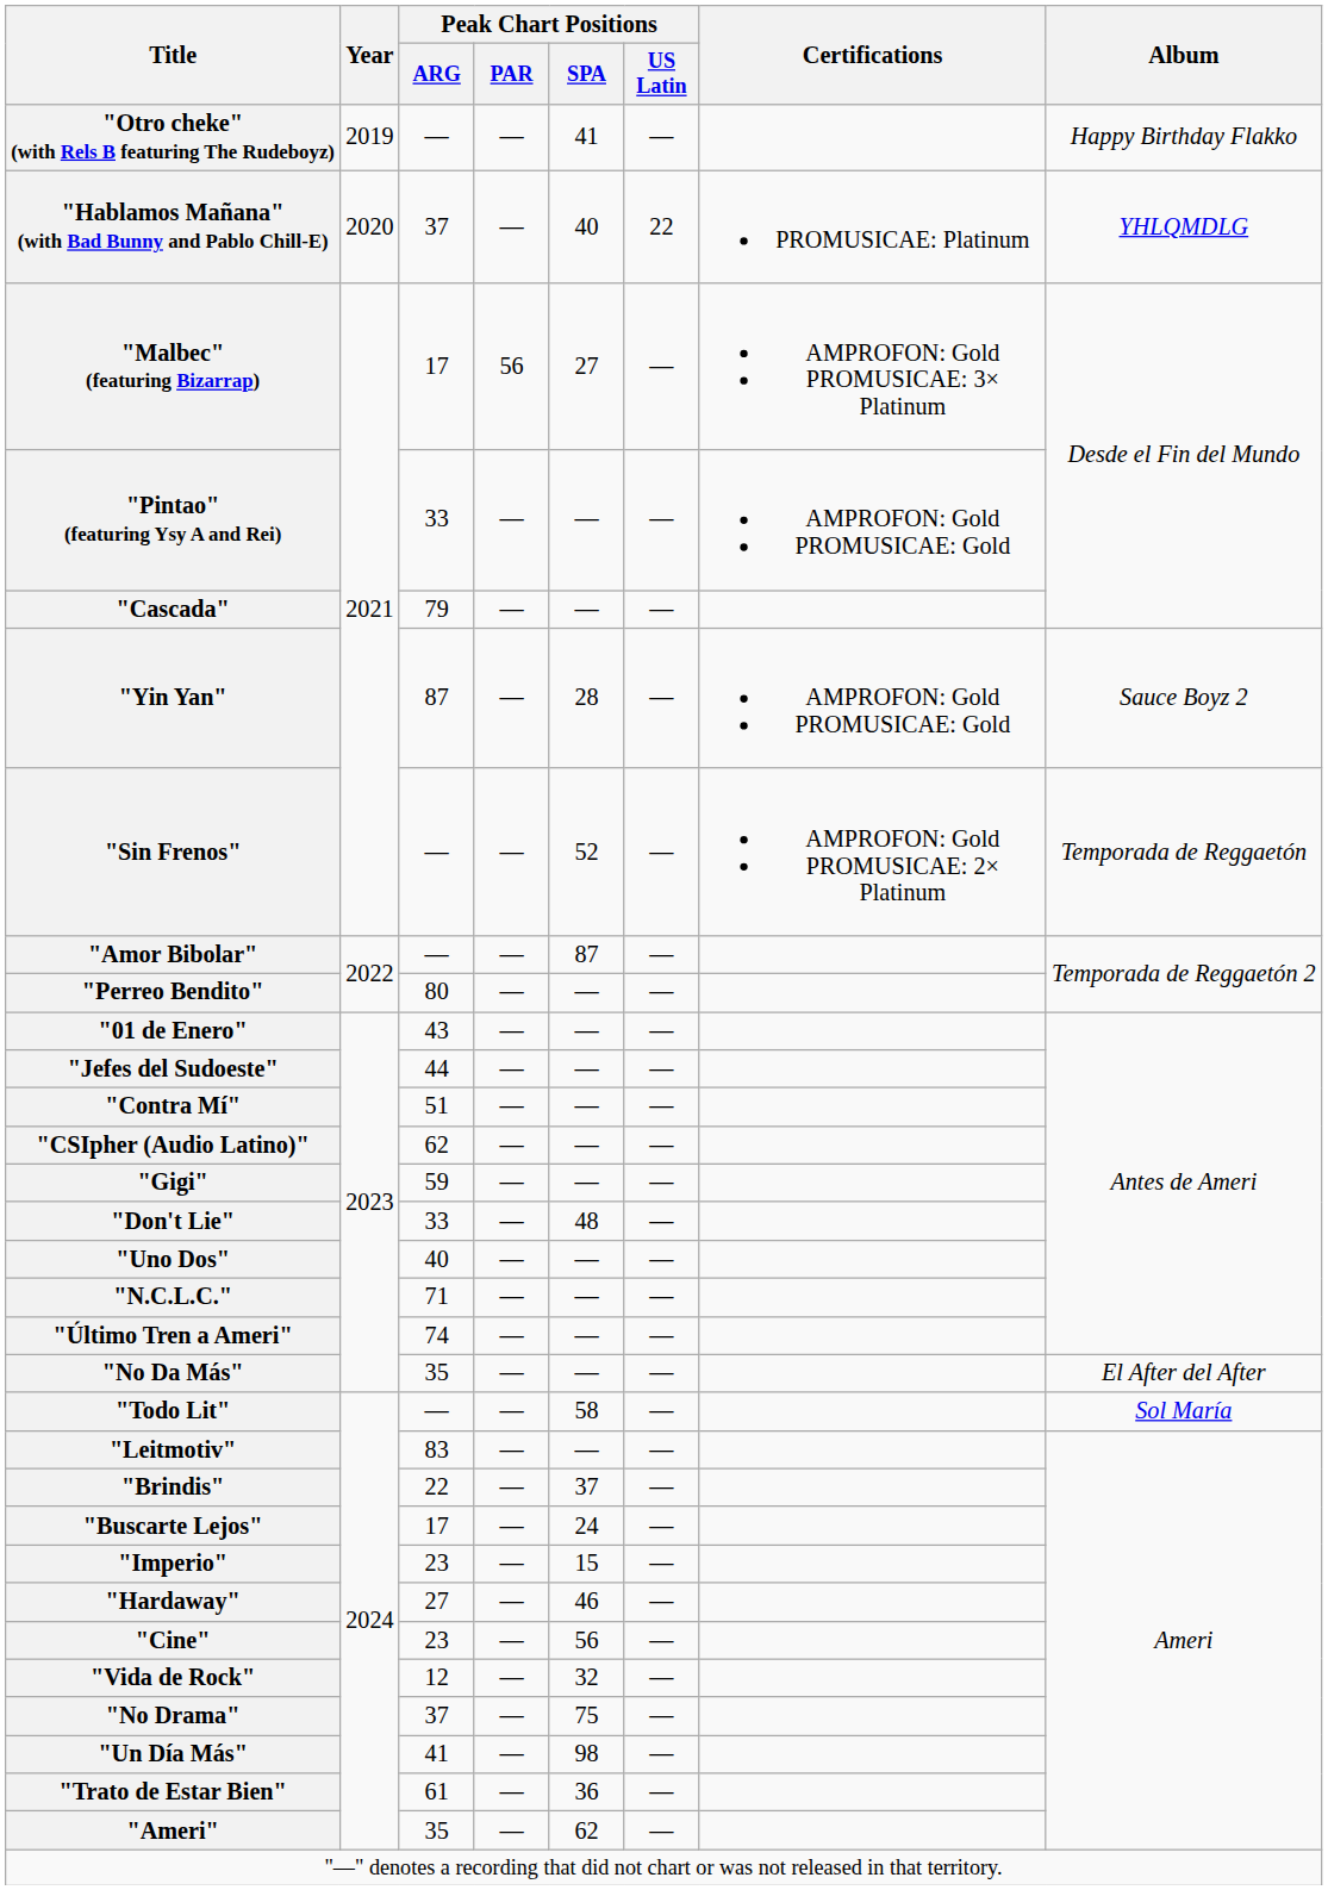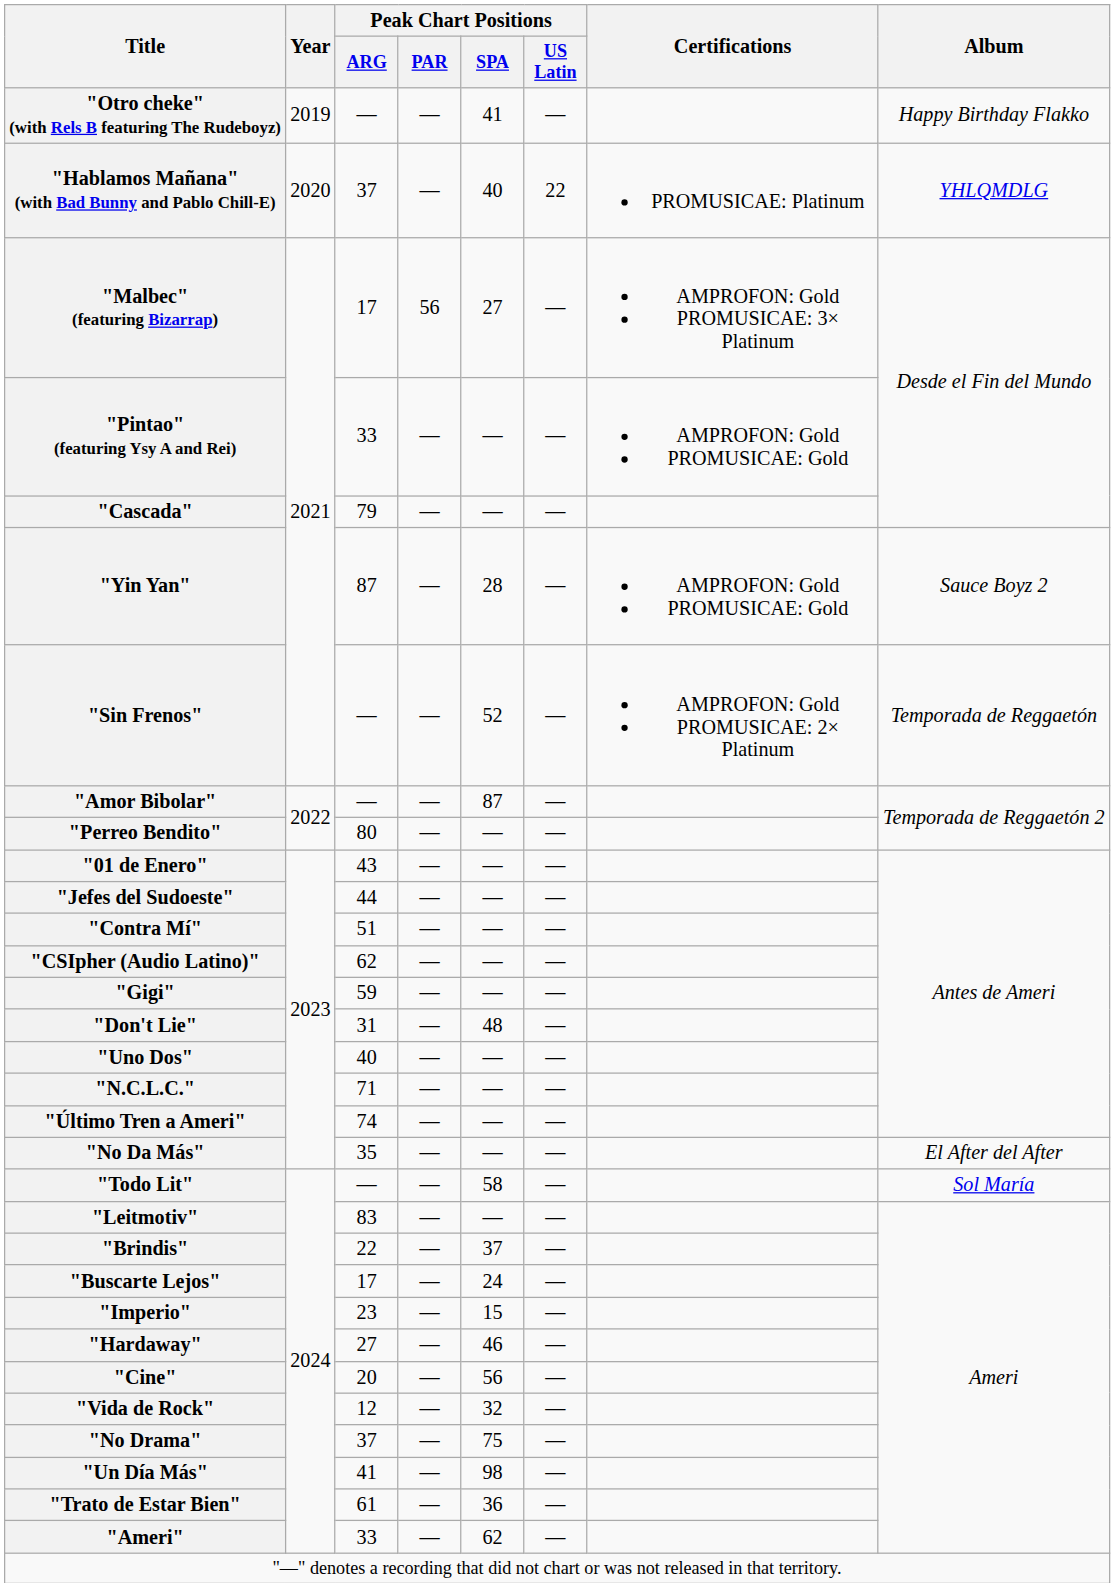"Don't Lie" | Peak Chart Positions / ARG: 33 -> 31
"Cine" | Peak Chart Positions / ARG: 23 -> 20
"Ameri" | Peak Chart Positions / ARG: 35 -> 33
